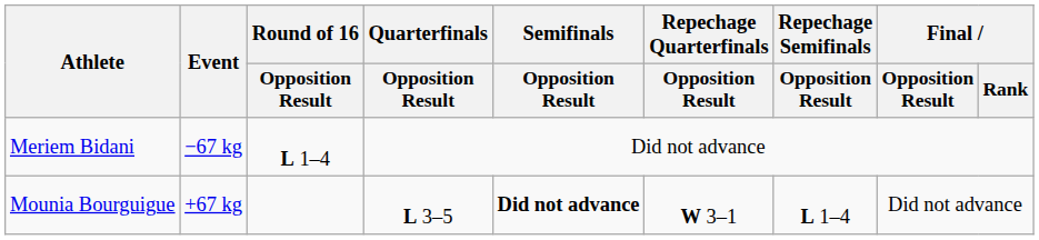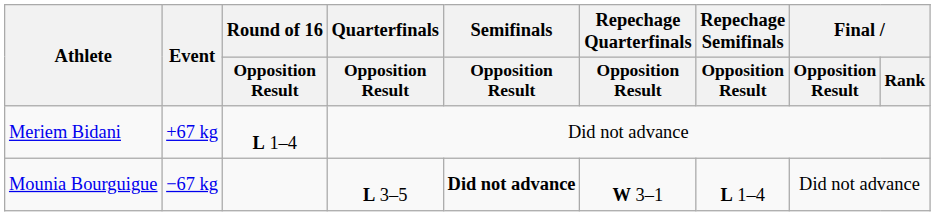Meriem Bidani | Event: −67 kg -> +67 kg
Mounia Bourguigue | Event: +67 kg -> −67 kg
